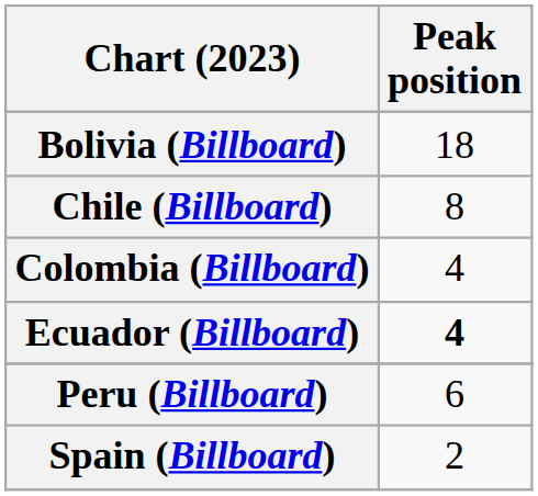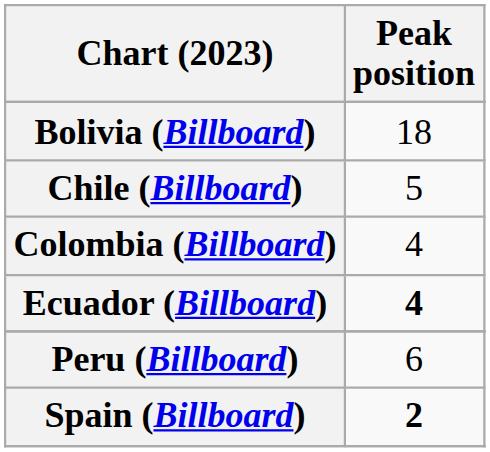Chile (Billboard) | Peak position: 8 -> 5
Spain (Billboard) | Peak position: normal -> bold
